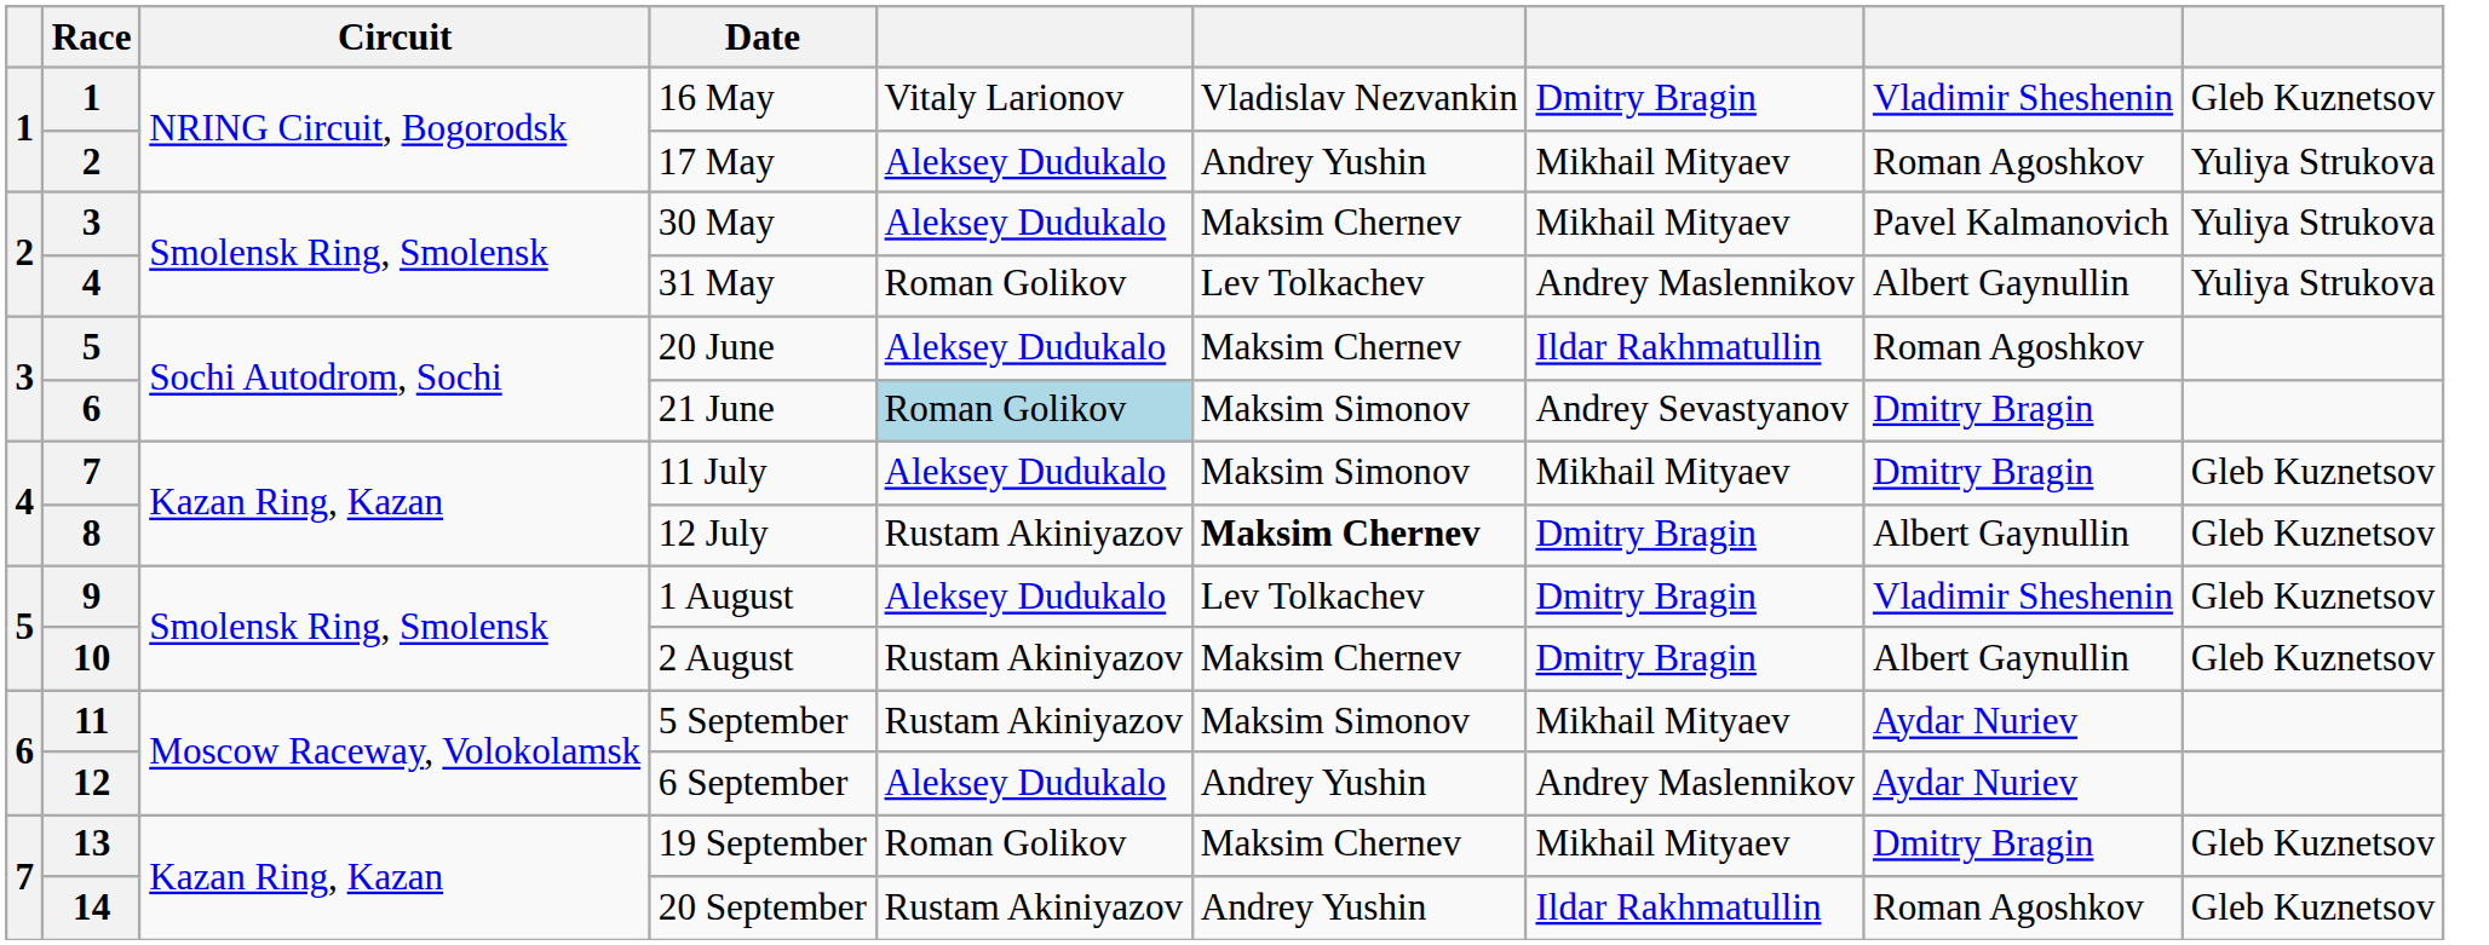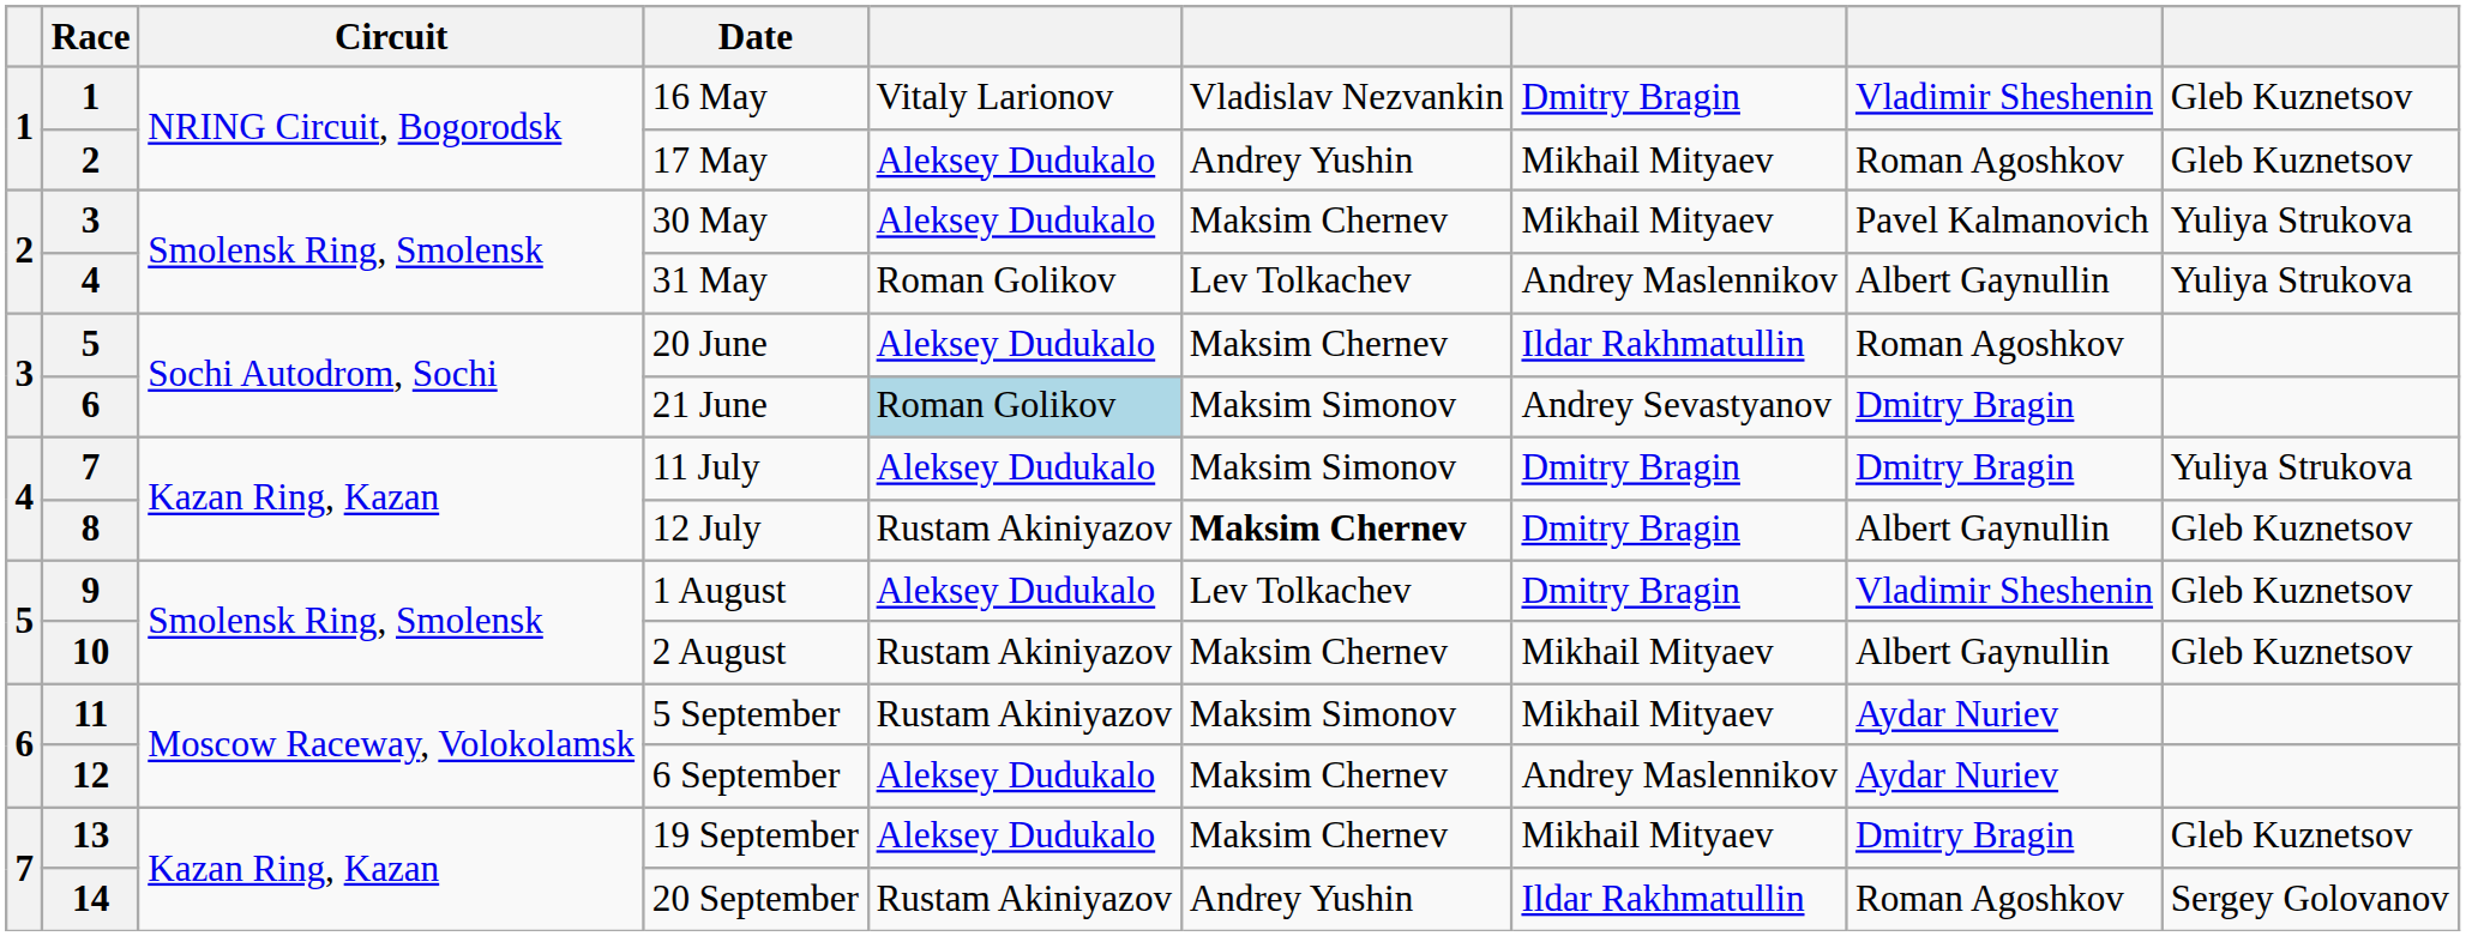17 May | column 9: Yuliya Strukova -> Gleb Kuznetsov
11 July | column 7: Mikhail Mityaev -> Dmitry Bragin
11 July | column 9: Gleb Kuznetsov -> Yuliya Strukova
2 August | column 7: Dmitry Bragin -> Mikhail Mityaev
6 September | column 6: Andrey Yushin -> Maksim Chernev
19 September | column 5: Roman Golikov -> Aleksey Dudukalo
20 September | column 9: Gleb Kuznetsov -> Sergey Golovanov
